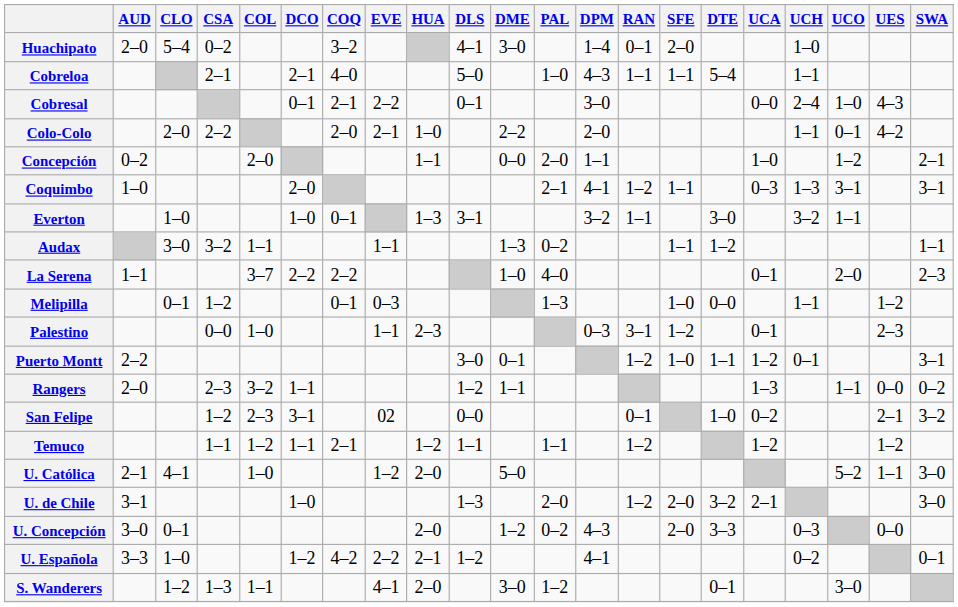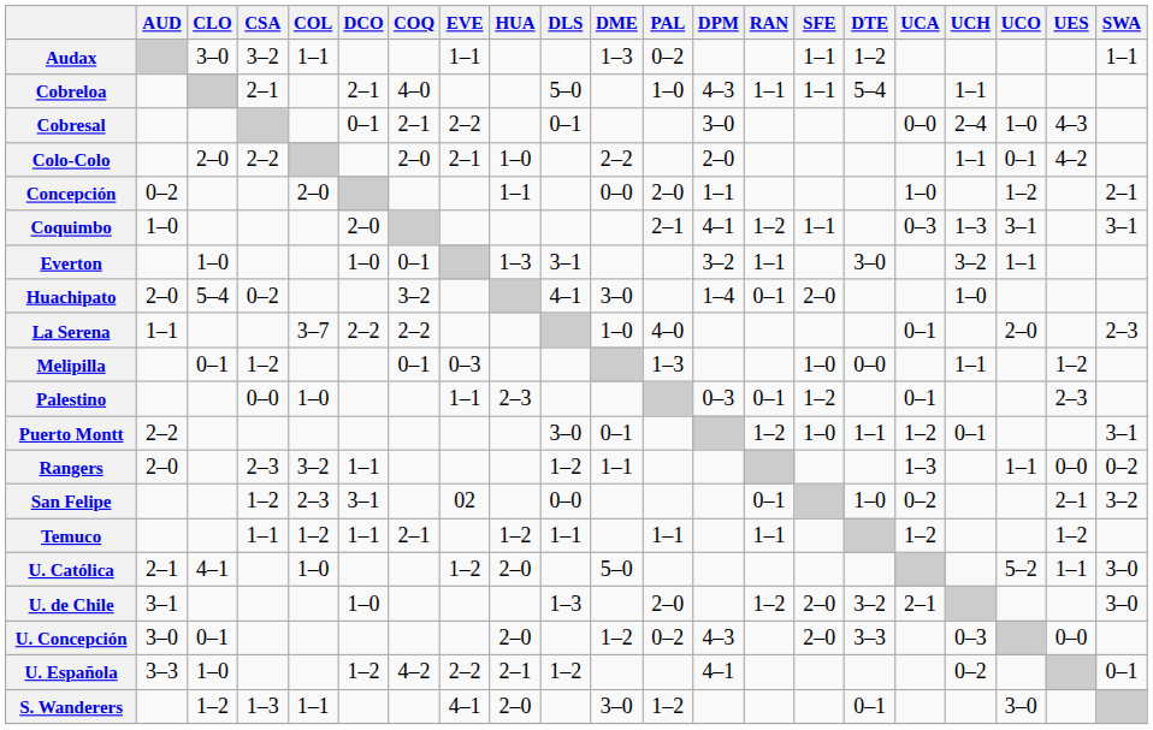rows swapped: Audax <-> Huachipato
Palestino | RAN: 3–1 -> 0–1
Temuco | RAN: 1–2 -> 1–1
